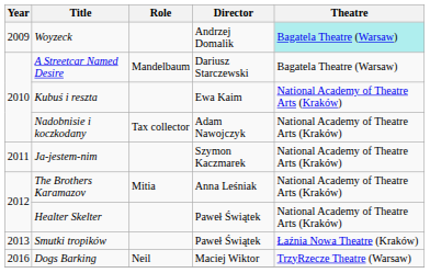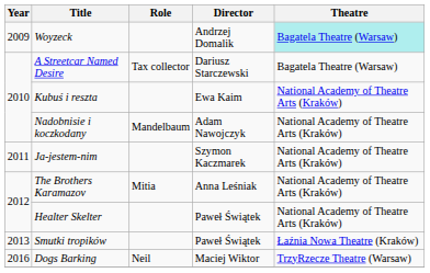A Streetcar Named Desire | Role: Mandelbaum -> Tax collector
Nadobnisie i koczkodany | Role: Tax collector -> Mandelbaum
